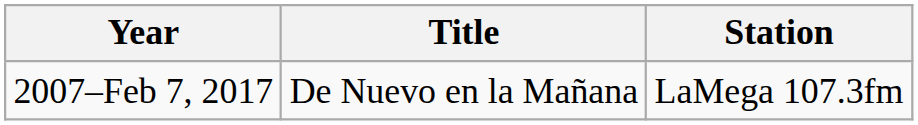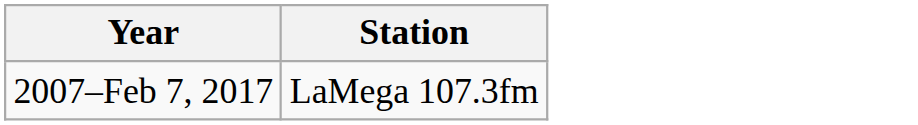- column: Title | De Nuevo en la Mañana
